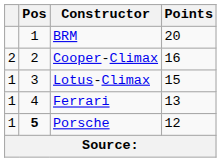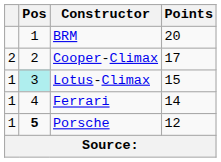Cooper-Climax | Points: 16 -> 17
Lotus-Climax | Pos: no background -> paleturquoise background
Ferrari | Points: 13 -> 14
